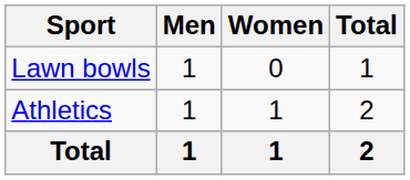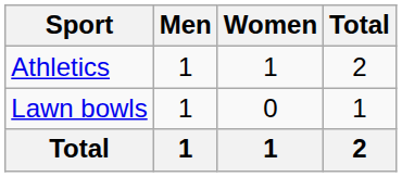rows swapped: Athletics <-> Lawn bowls
